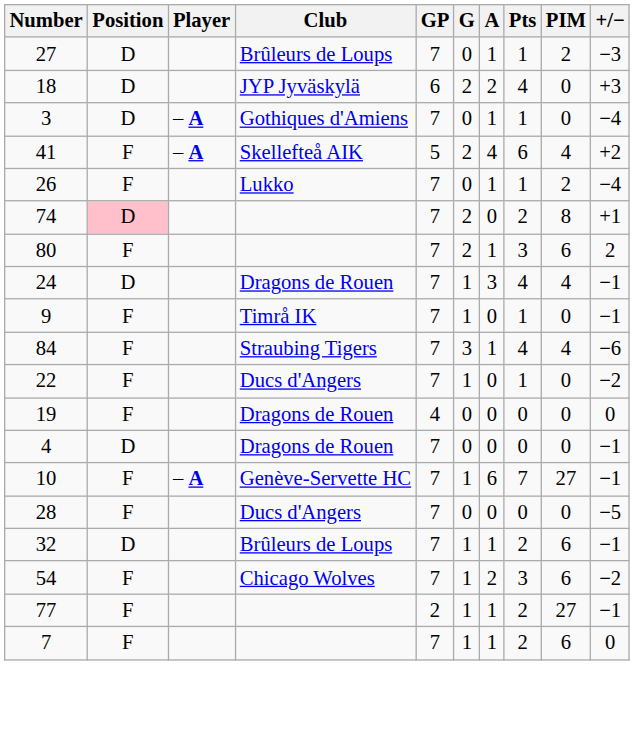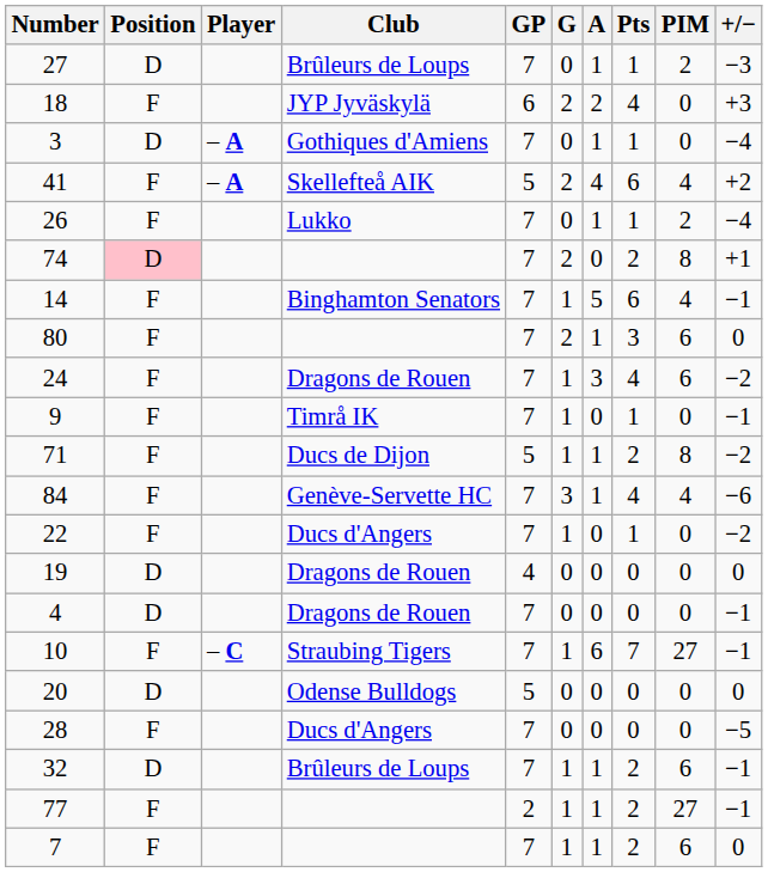18 | Position: D -> F
+ row: 14 | F | Binghamton Senators | 7 | 1 | 5 | 6 | 4 | −1
80 | +/−: 2 -> 0
24 | Position: D -> F
24 | PIM: 4 -> 6
24 | +/−: −1 -> −2
+ row: 71 | F | Ducs de Dijon | 5 | 1 | 1 | 2 | 8 | −2
84 | Club: Straubing Tigers -> Genève-Servette HC
19 | Position: F -> D
10 | Player: – A -> – C
10 | Club: Genève-Servette HC -> Straubing Tigers
+ row: 20 | D | Odense Bulldogs | 5 | 0 | 0 | 0 | 0 | 0
- row: 54 | F | Chicago Wolves | 7 | 1 | 2 | 3 | 6 | −2
